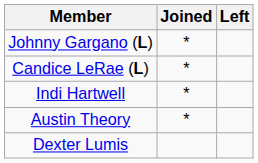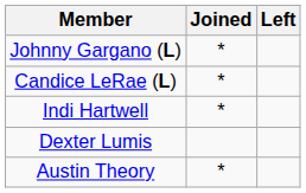rows swapped: Austin Theory <-> Dexter Lumis
